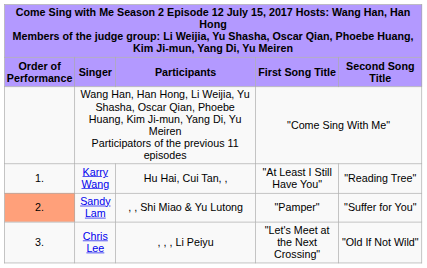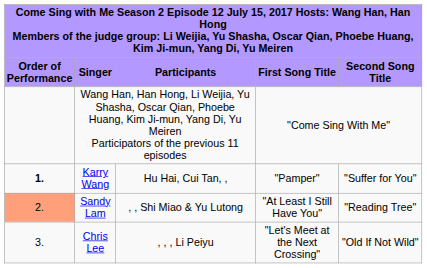Karry Wang | column 1: normal -> bold
Karry Wang | column 4: "At Least I Still Have You" -> "Pamper"
Karry Wang | column 5: "Reading Tree" -> "Suffer for You"
Sandy Lam | column 4: "Pamper" -> "At Least I Still Have You"
Sandy Lam | column 5: "Suffer for You" -> "Reading Tree"
